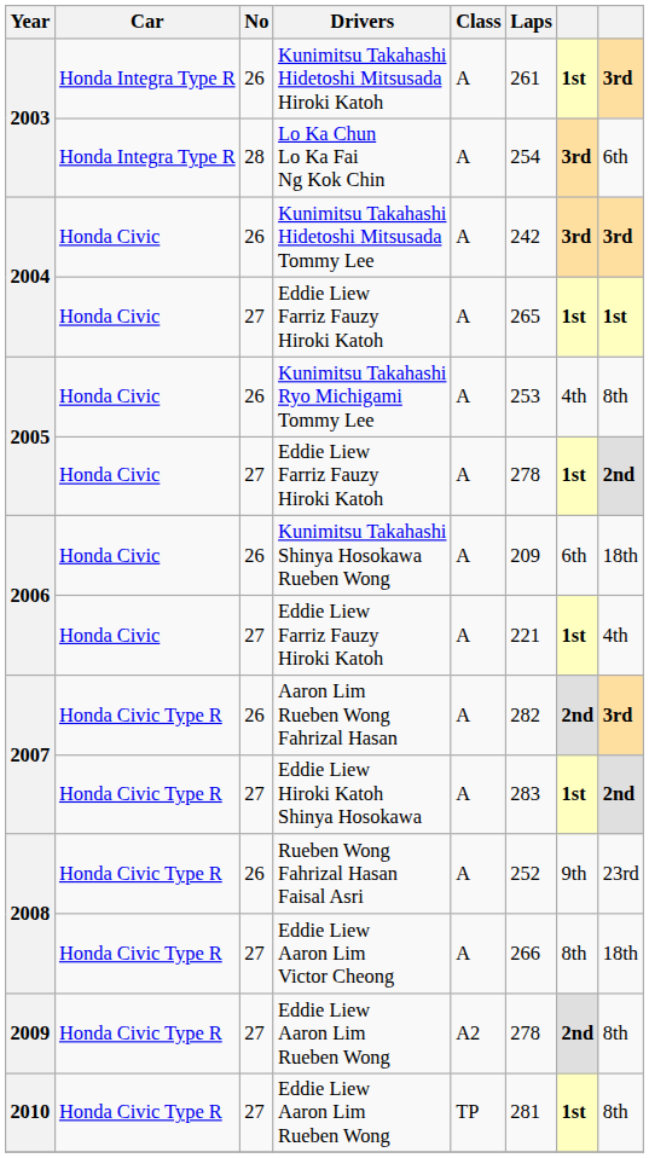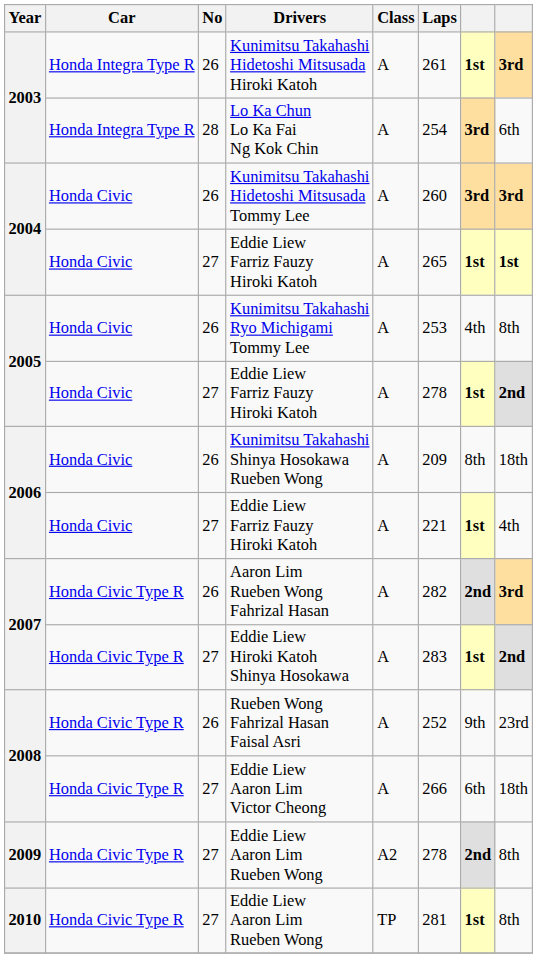Kunimitsu Takahashi Hidetoshi Mitsusada Tommy Lee | Laps: 242 -> 260
Kunimitsu Takahashi Shinya Hosokawa Rueben Wong | column 7: 6th -> 8th
Eddie Liew Aaron Lim Victor Cheong | column 7: 8th -> 6th
